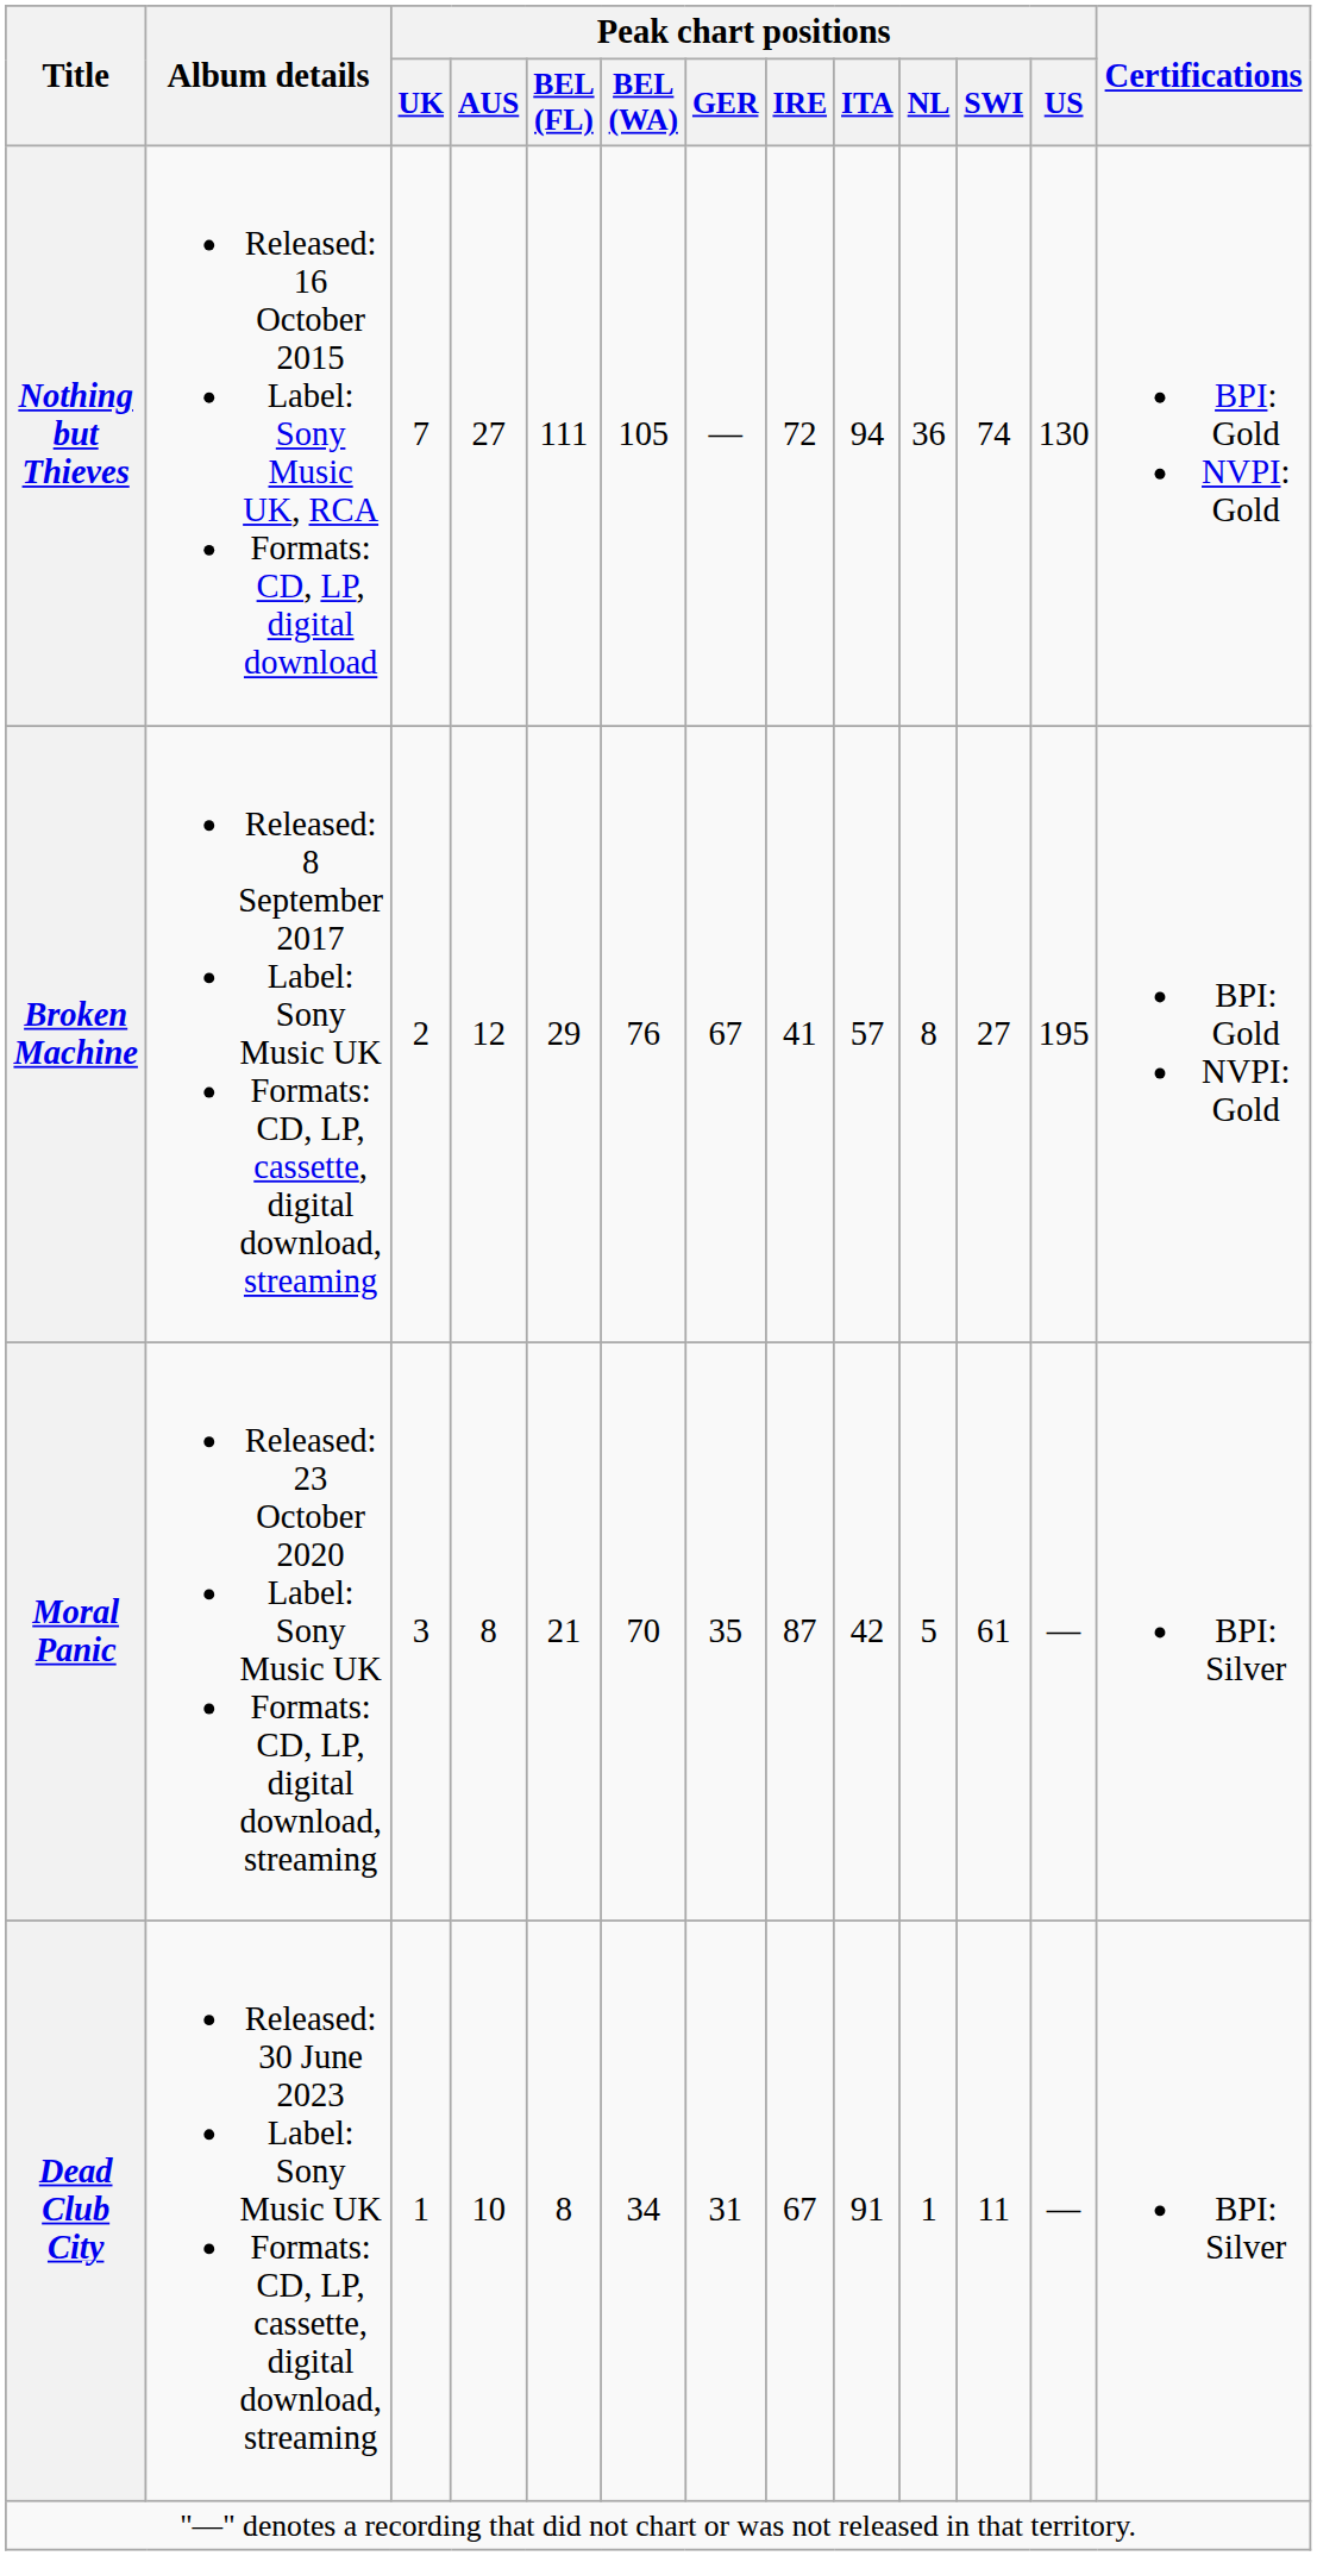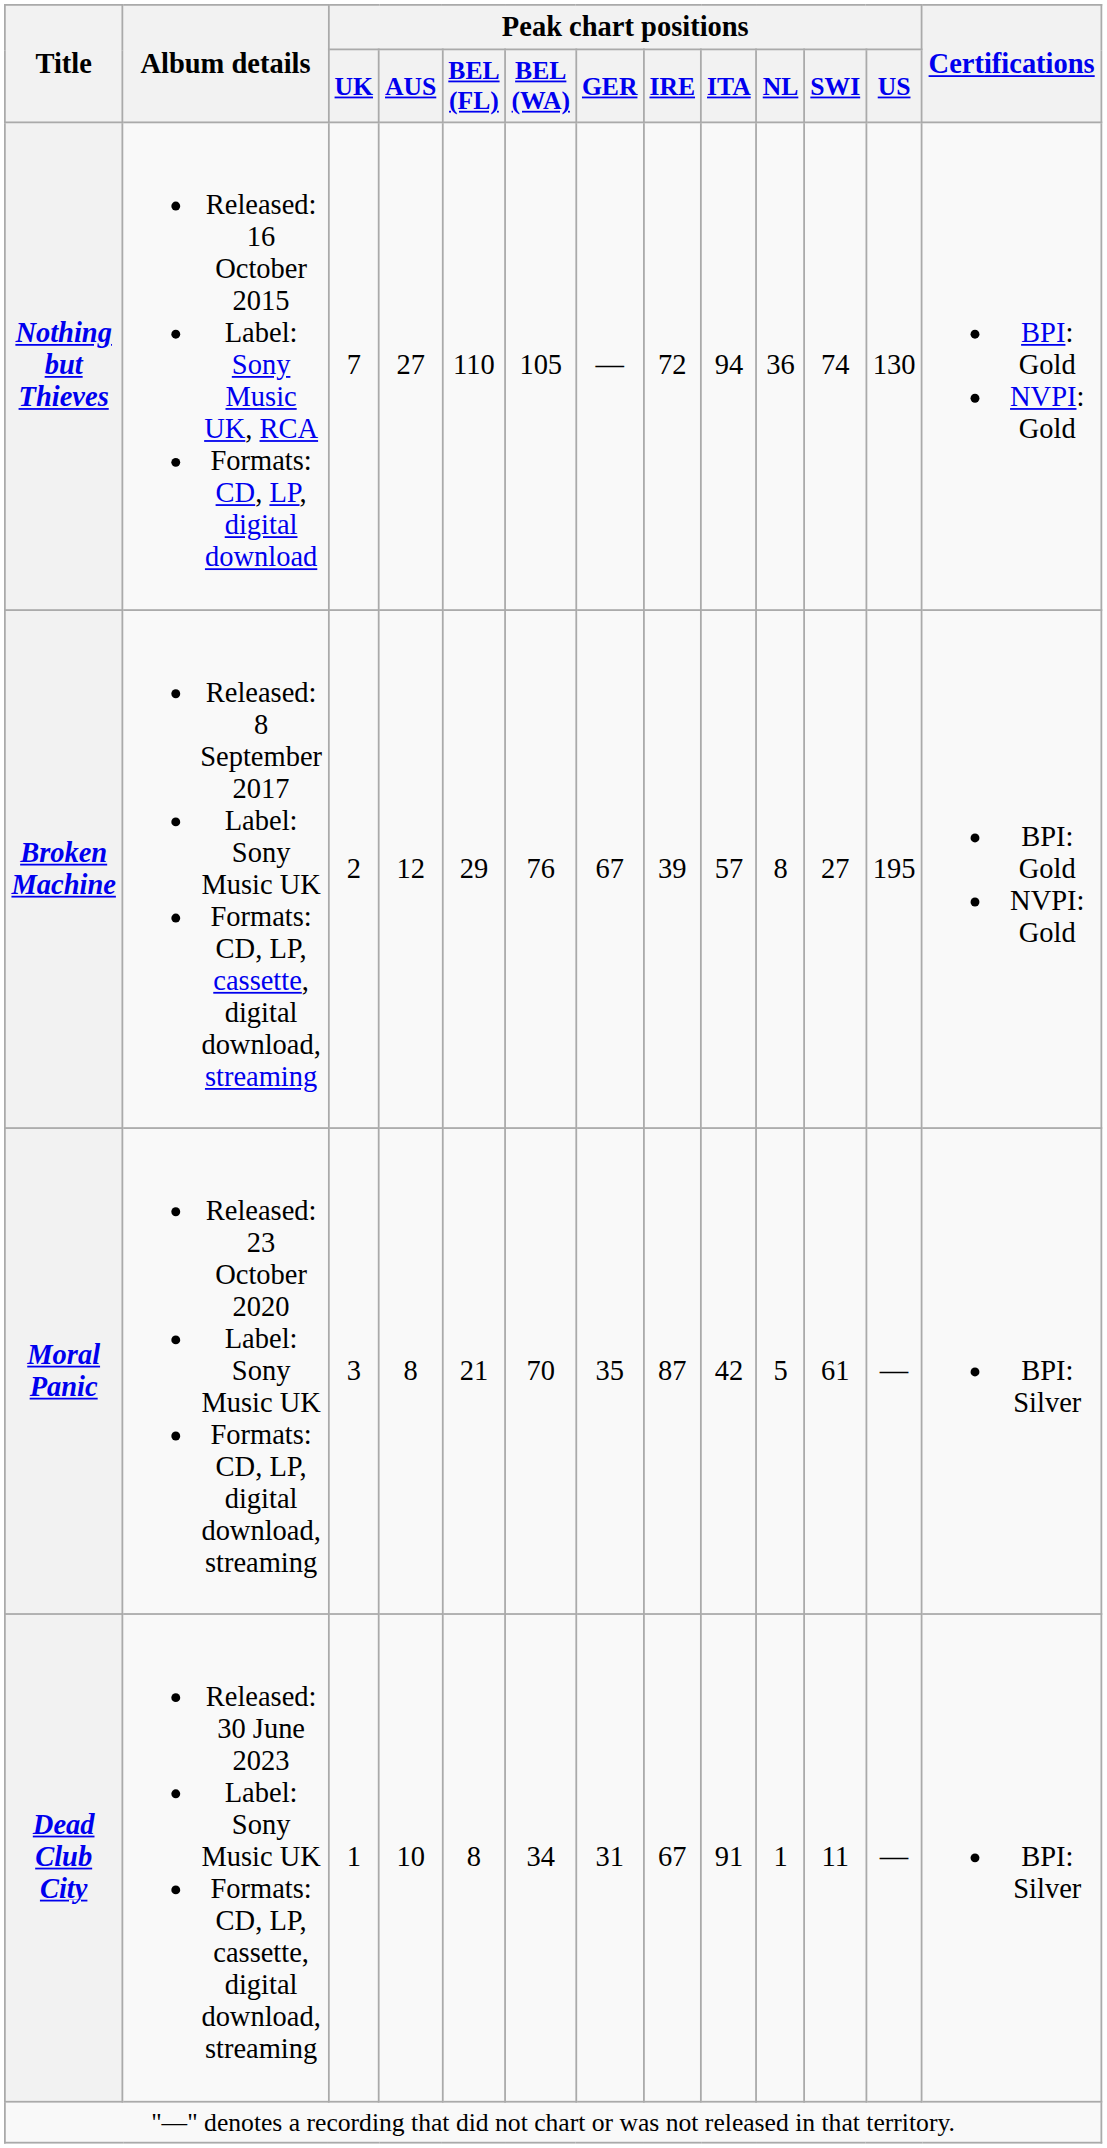Nothing but Thieves | Peak chart positions / BEL (FL): 111 -> 110
Broken Machine | Peak chart positions / IRE: 41 -> 39
